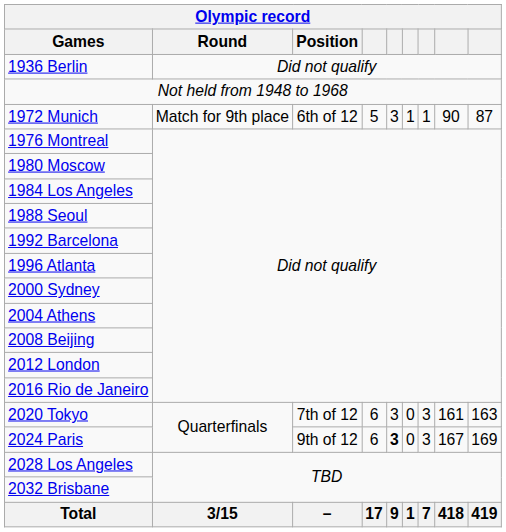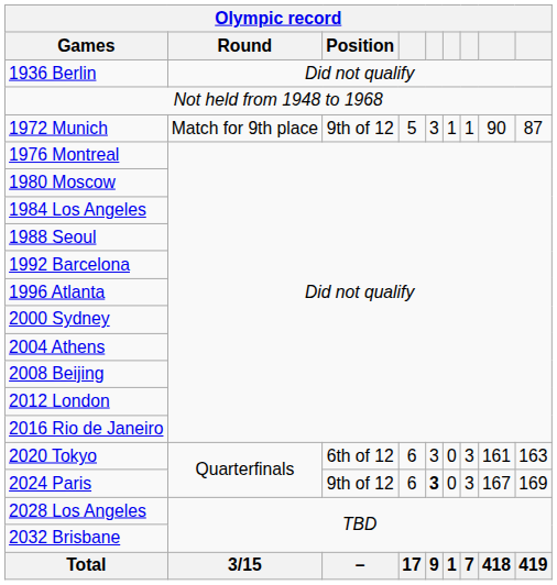1972 Munich | Position: 6th of 12 -> 9th of 12
2020 Tokyo | Position: 7th of 12 -> 6th of 12
